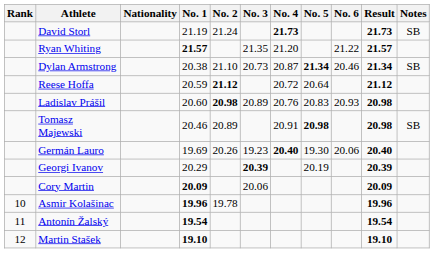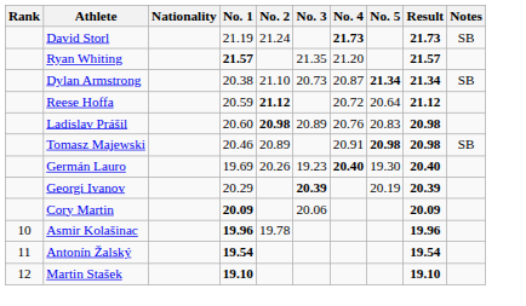- column: No. 6 | 21.22 | 20.46 | 20.93 | 20.06
